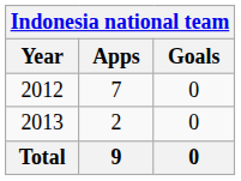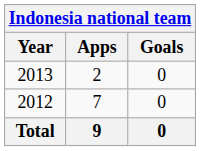rows swapped: 2012 <-> 2013
